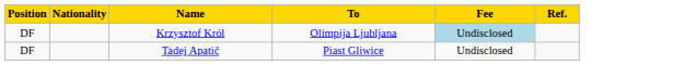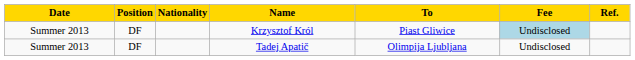+ column: Date | Summer 2013 | Summer 2013
Krzysztof Król | To: Olimpija Ljubljana -> Piast Gliwice
Tadej Apatič | To: Piast Gliwice -> Olimpija Ljubljana
